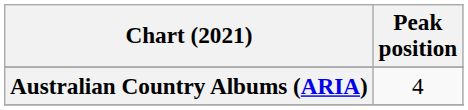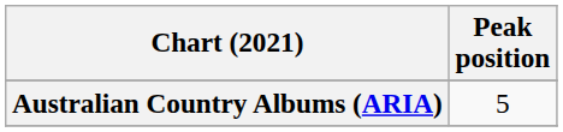Australian Country Albums (ARIA) | Peak position: 4 -> 5
